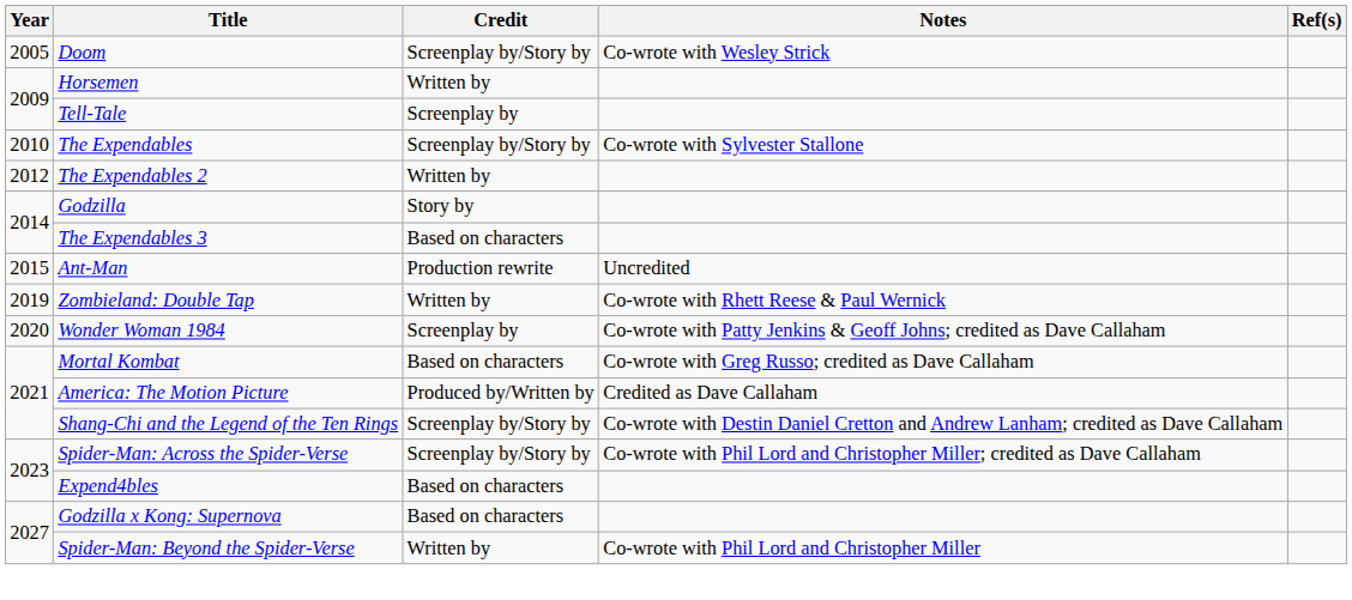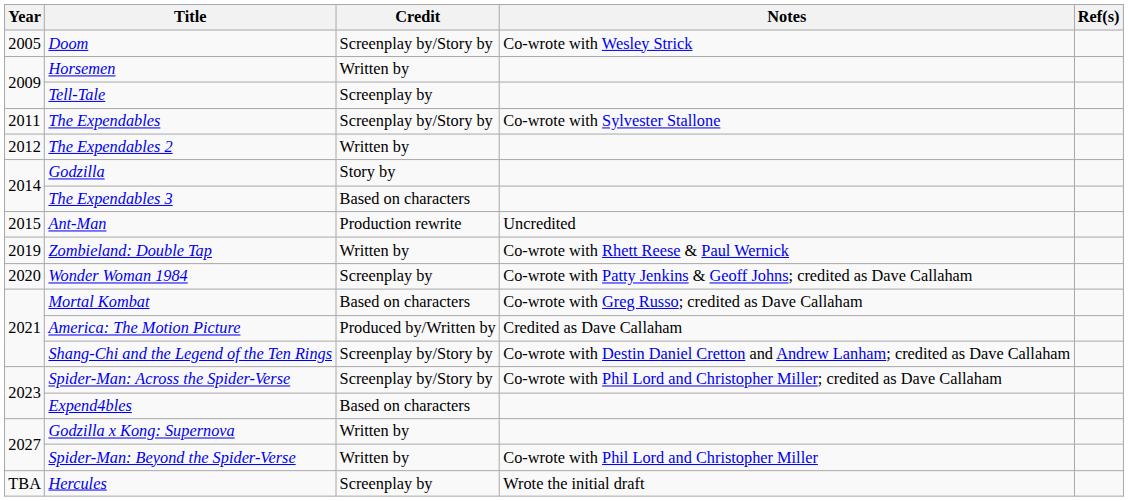The Expendables | Year: 2010 -> 2011
Godzilla x Kong: Supernova | Credit: Based on characters -> Written by
+ row: TBA | Hercules | Screenplay by | Wrote the initial draft
